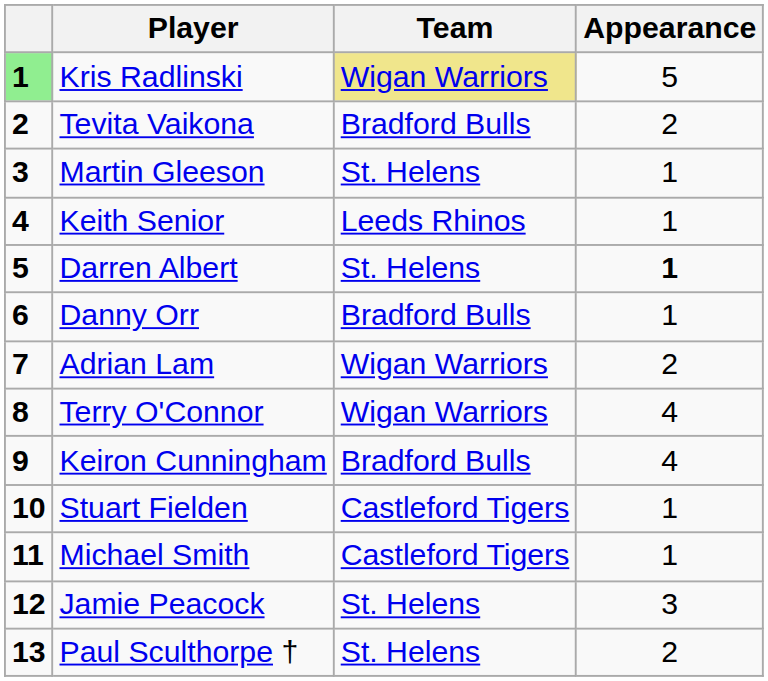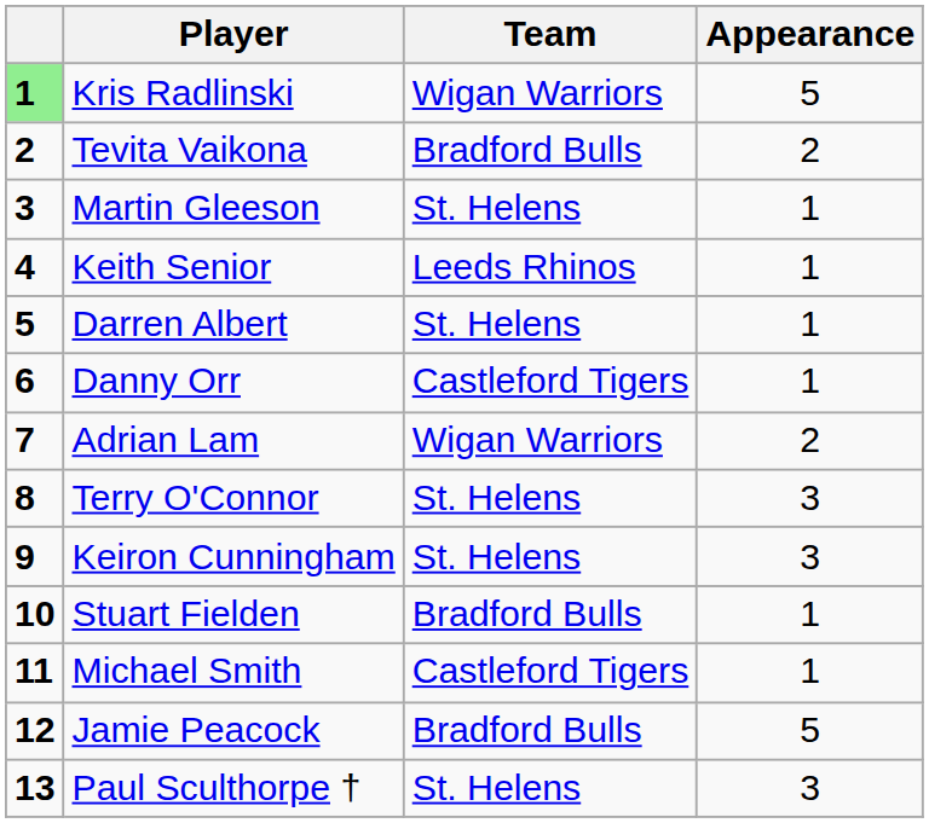Kris Radlinski | Team: khaki background -> no background
Darren Albert | Appearance: bold -> normal
Danny Orr | Team: Bradford Bulls -> Castleford Tigers
Terry O'Connor | Team: Wigan Warriors -> St. Helens
Terry O'Connor | Appearance: 4 -> 3
Keiron Cunningham | Team: Bradford Bulls -> St. Helens
Keiron Cunningham | Appearance: 4 -> 3
Stuart Fielden | Team: Castleford Tigers -> Bradford Bulls
Jamie Peacock | Team: St. Helens -> Bradford Bulls
Jamie Peacock | Appearance: 3 -> 5
Paul Sculthorpe † | Appearance: 2 -> 3
